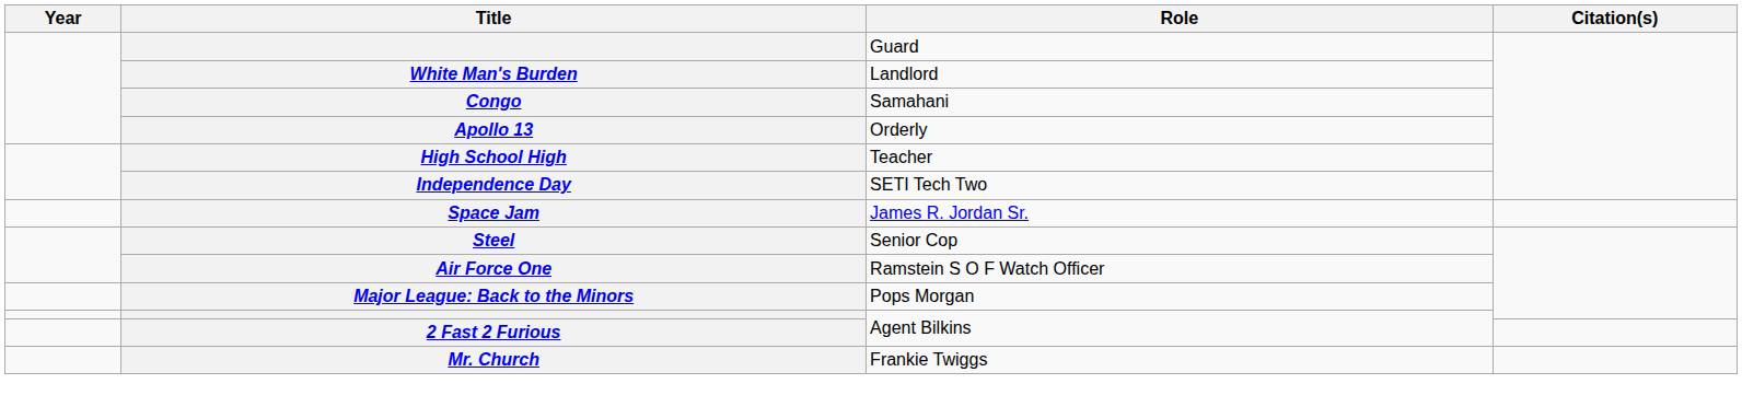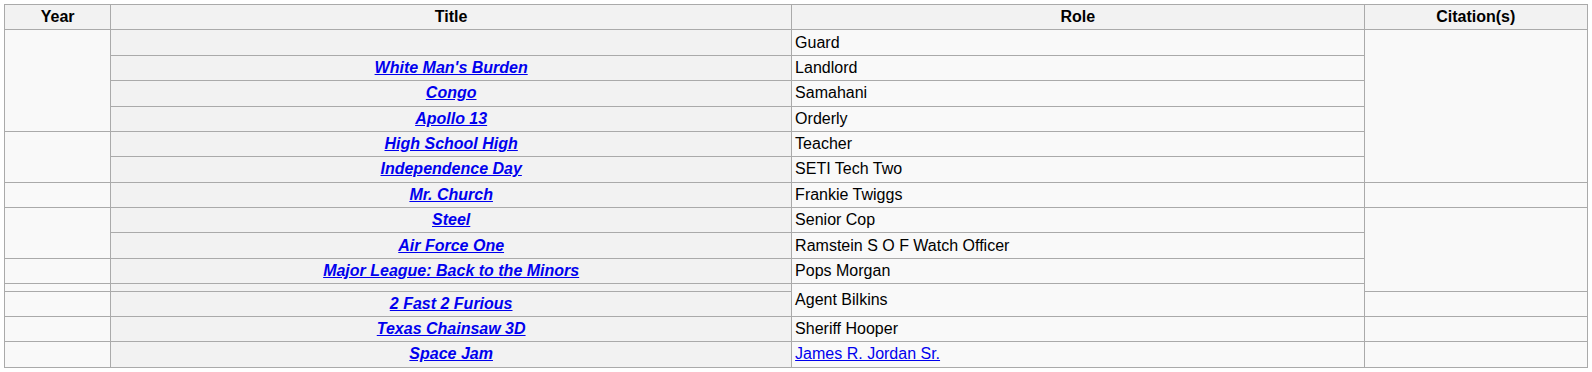rows swapped: Space Jam <-> Mr. Church
+ row: Texas Chainsaw 3D | Sheriff Hooper
